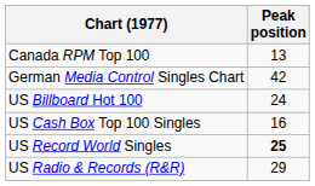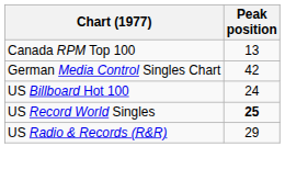- row: US Cash Box Top 100 Singles | 16
